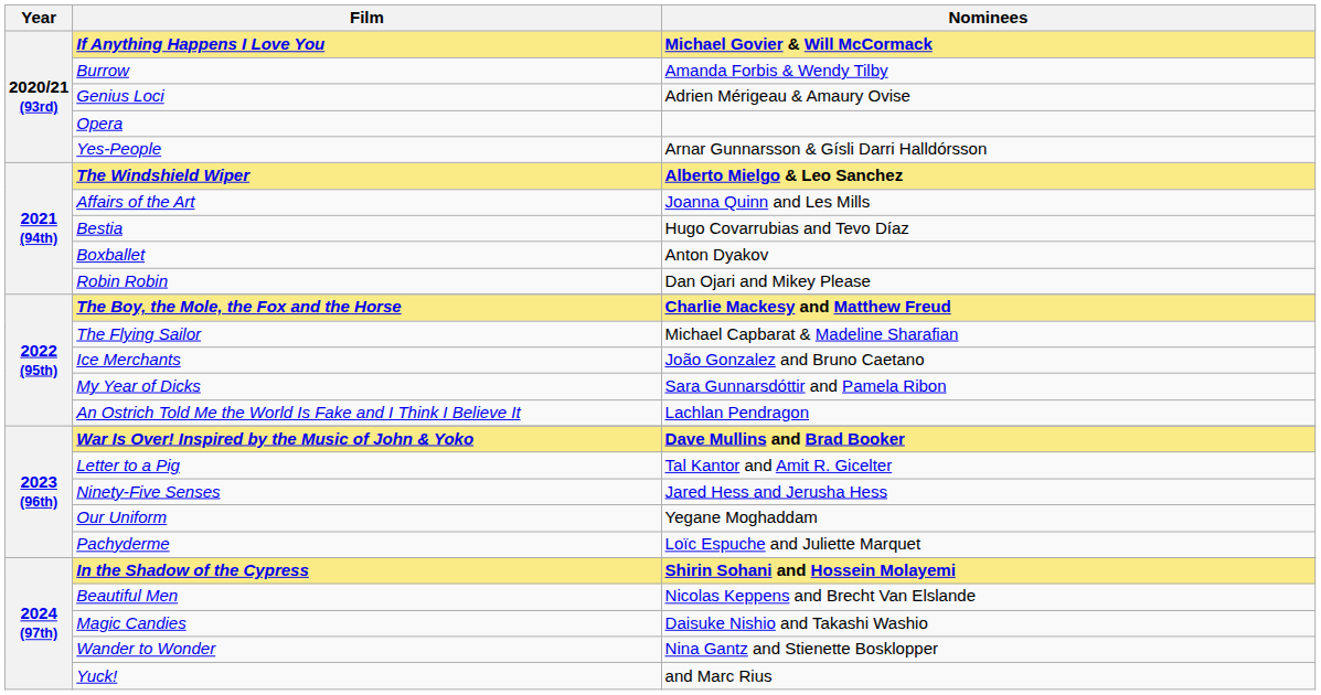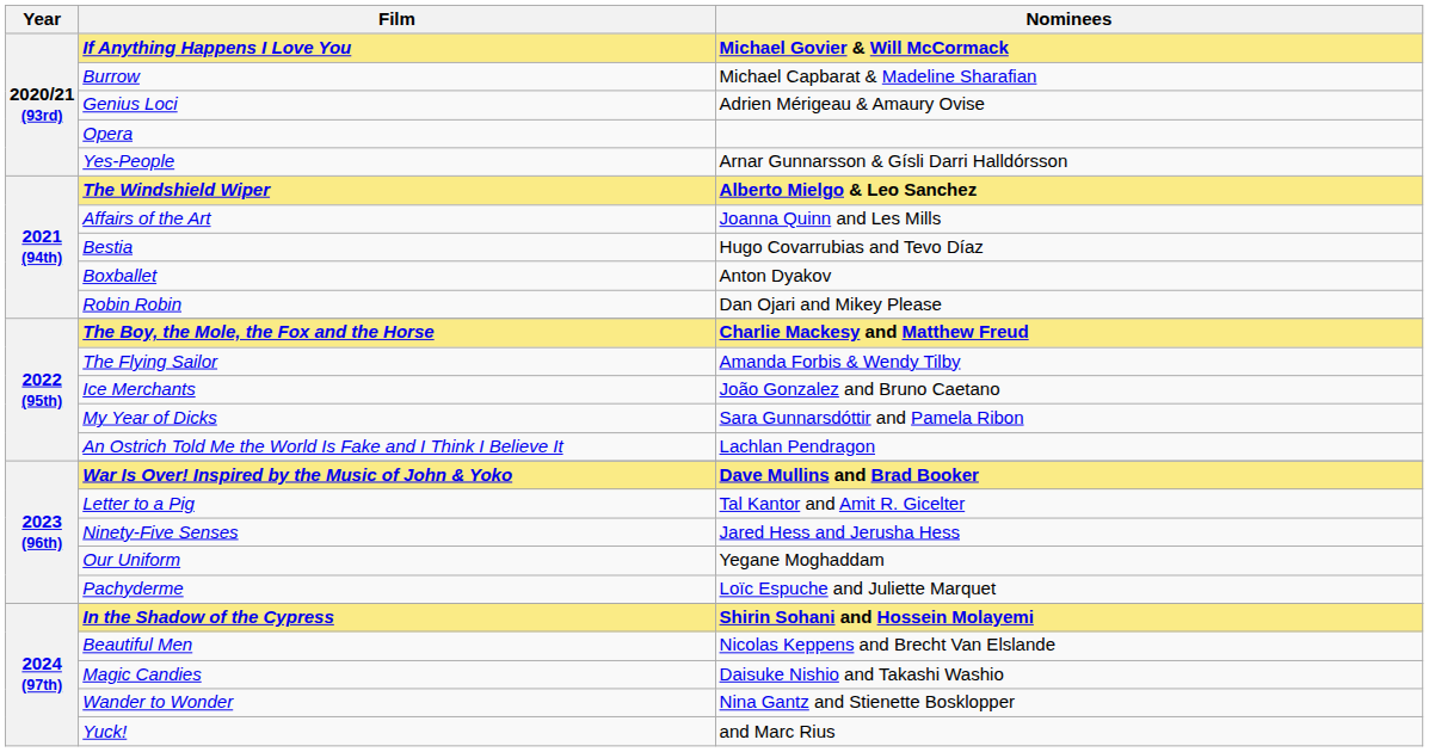Burrow | Nominees: Amanda Forbis & Wendy Tilby -> Michael Capbarat & Madeline Sharafian
The Flying Sailor | Nominees: Michael Capbarat & Madeline Sharafian -> Amanda Forbis & Wendy Tilby
